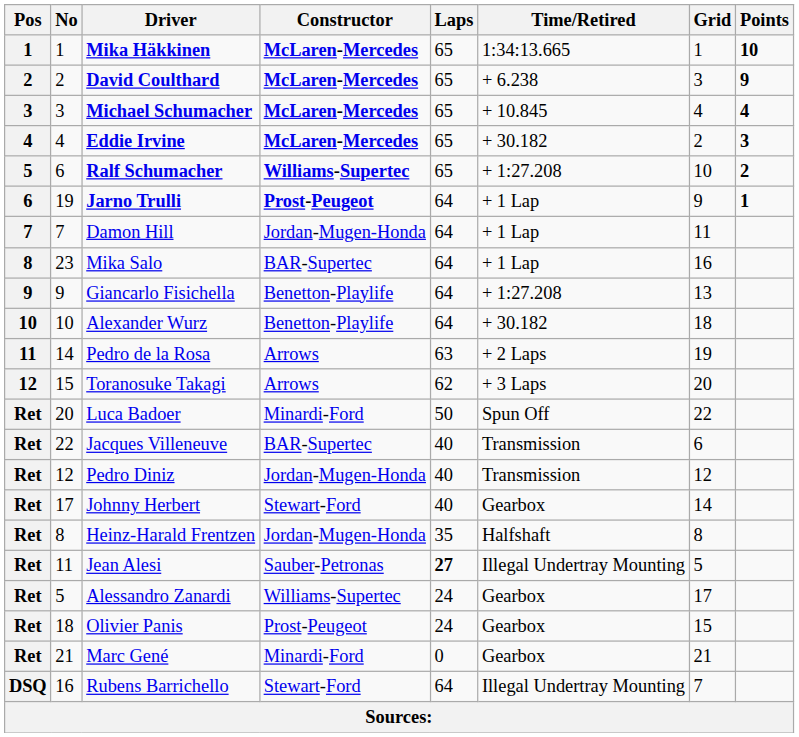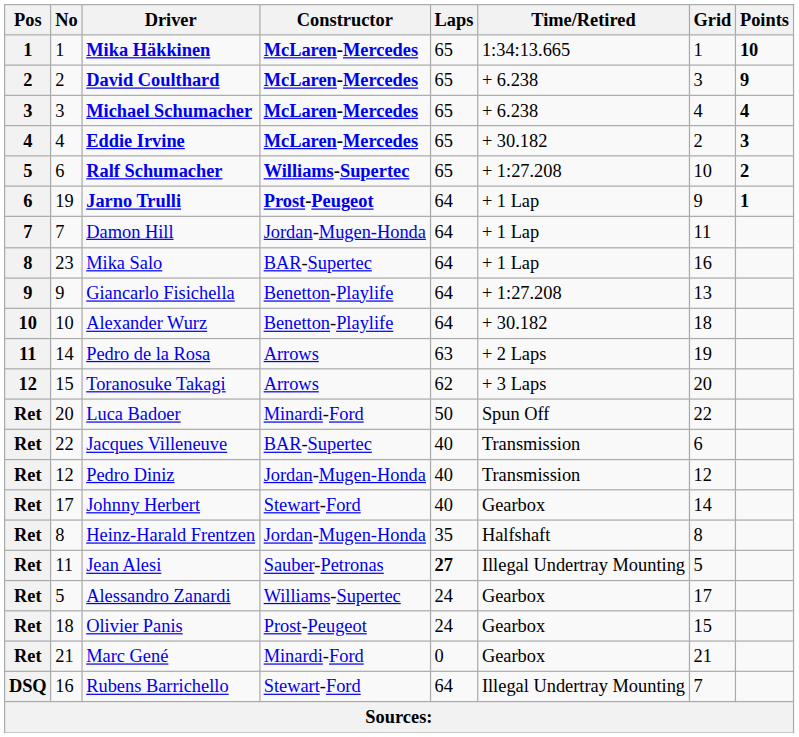Michael Schumacher | Time/Retired: + 10.845 -> + 6.238
